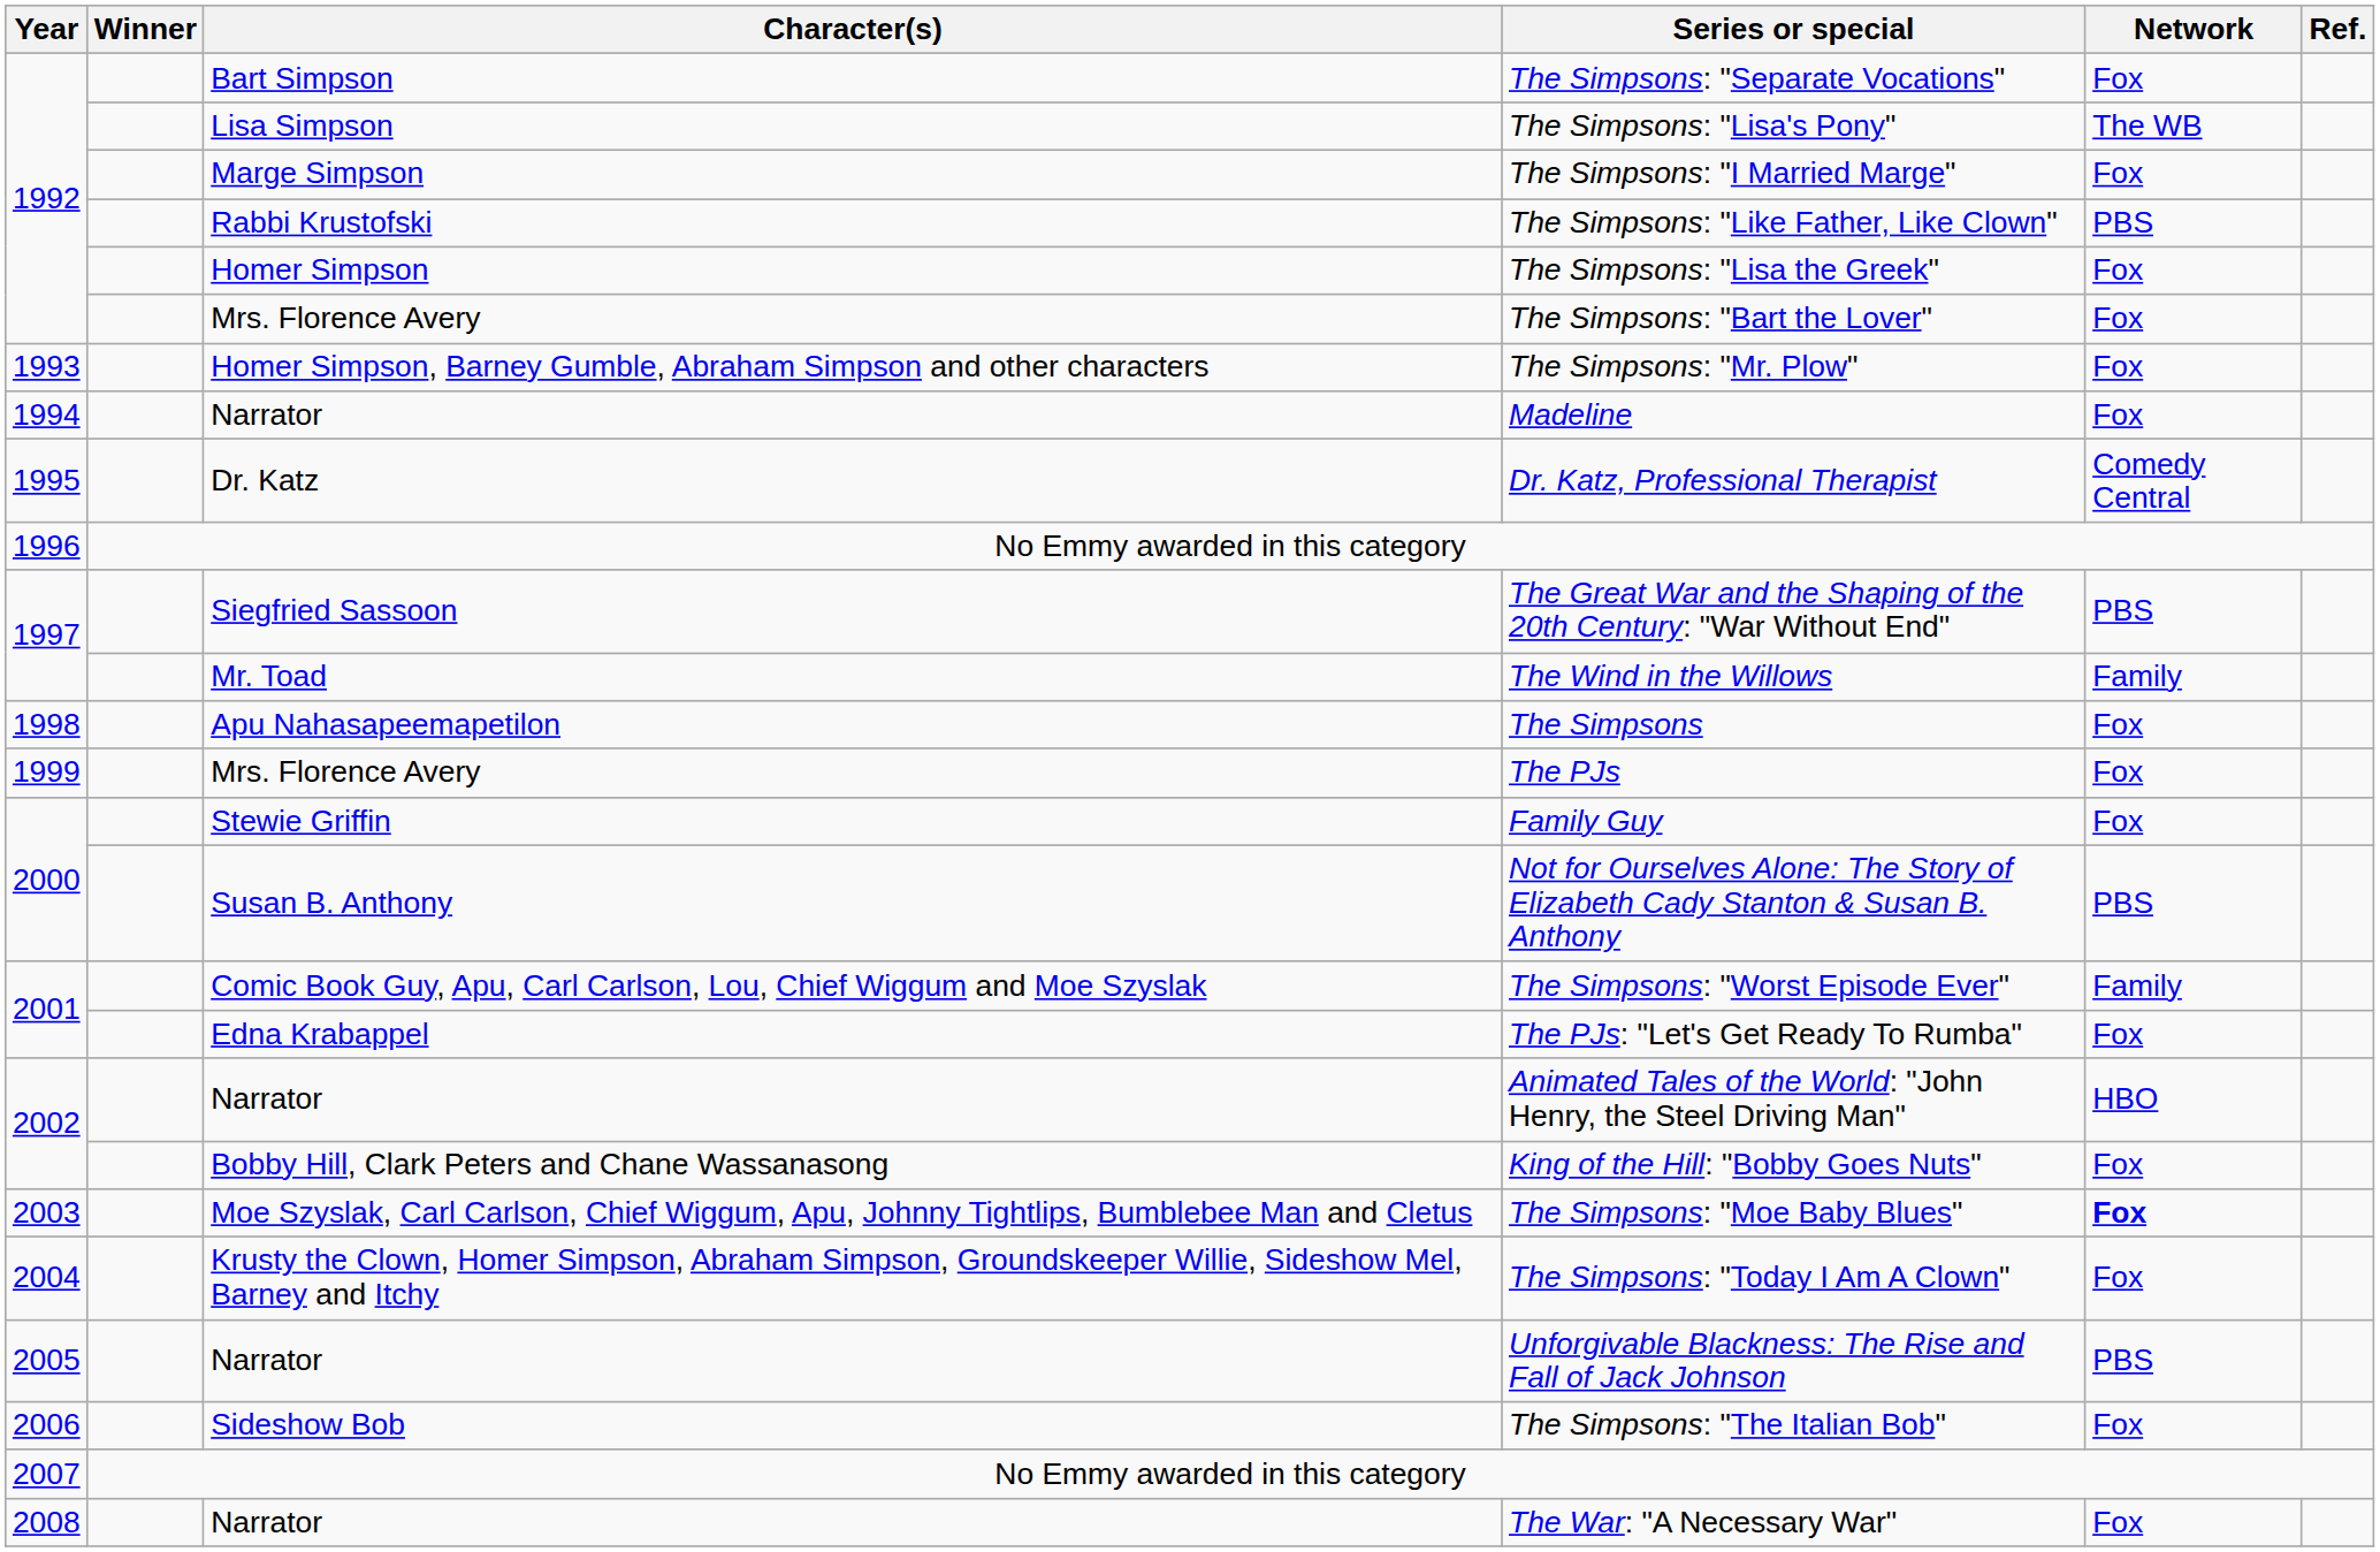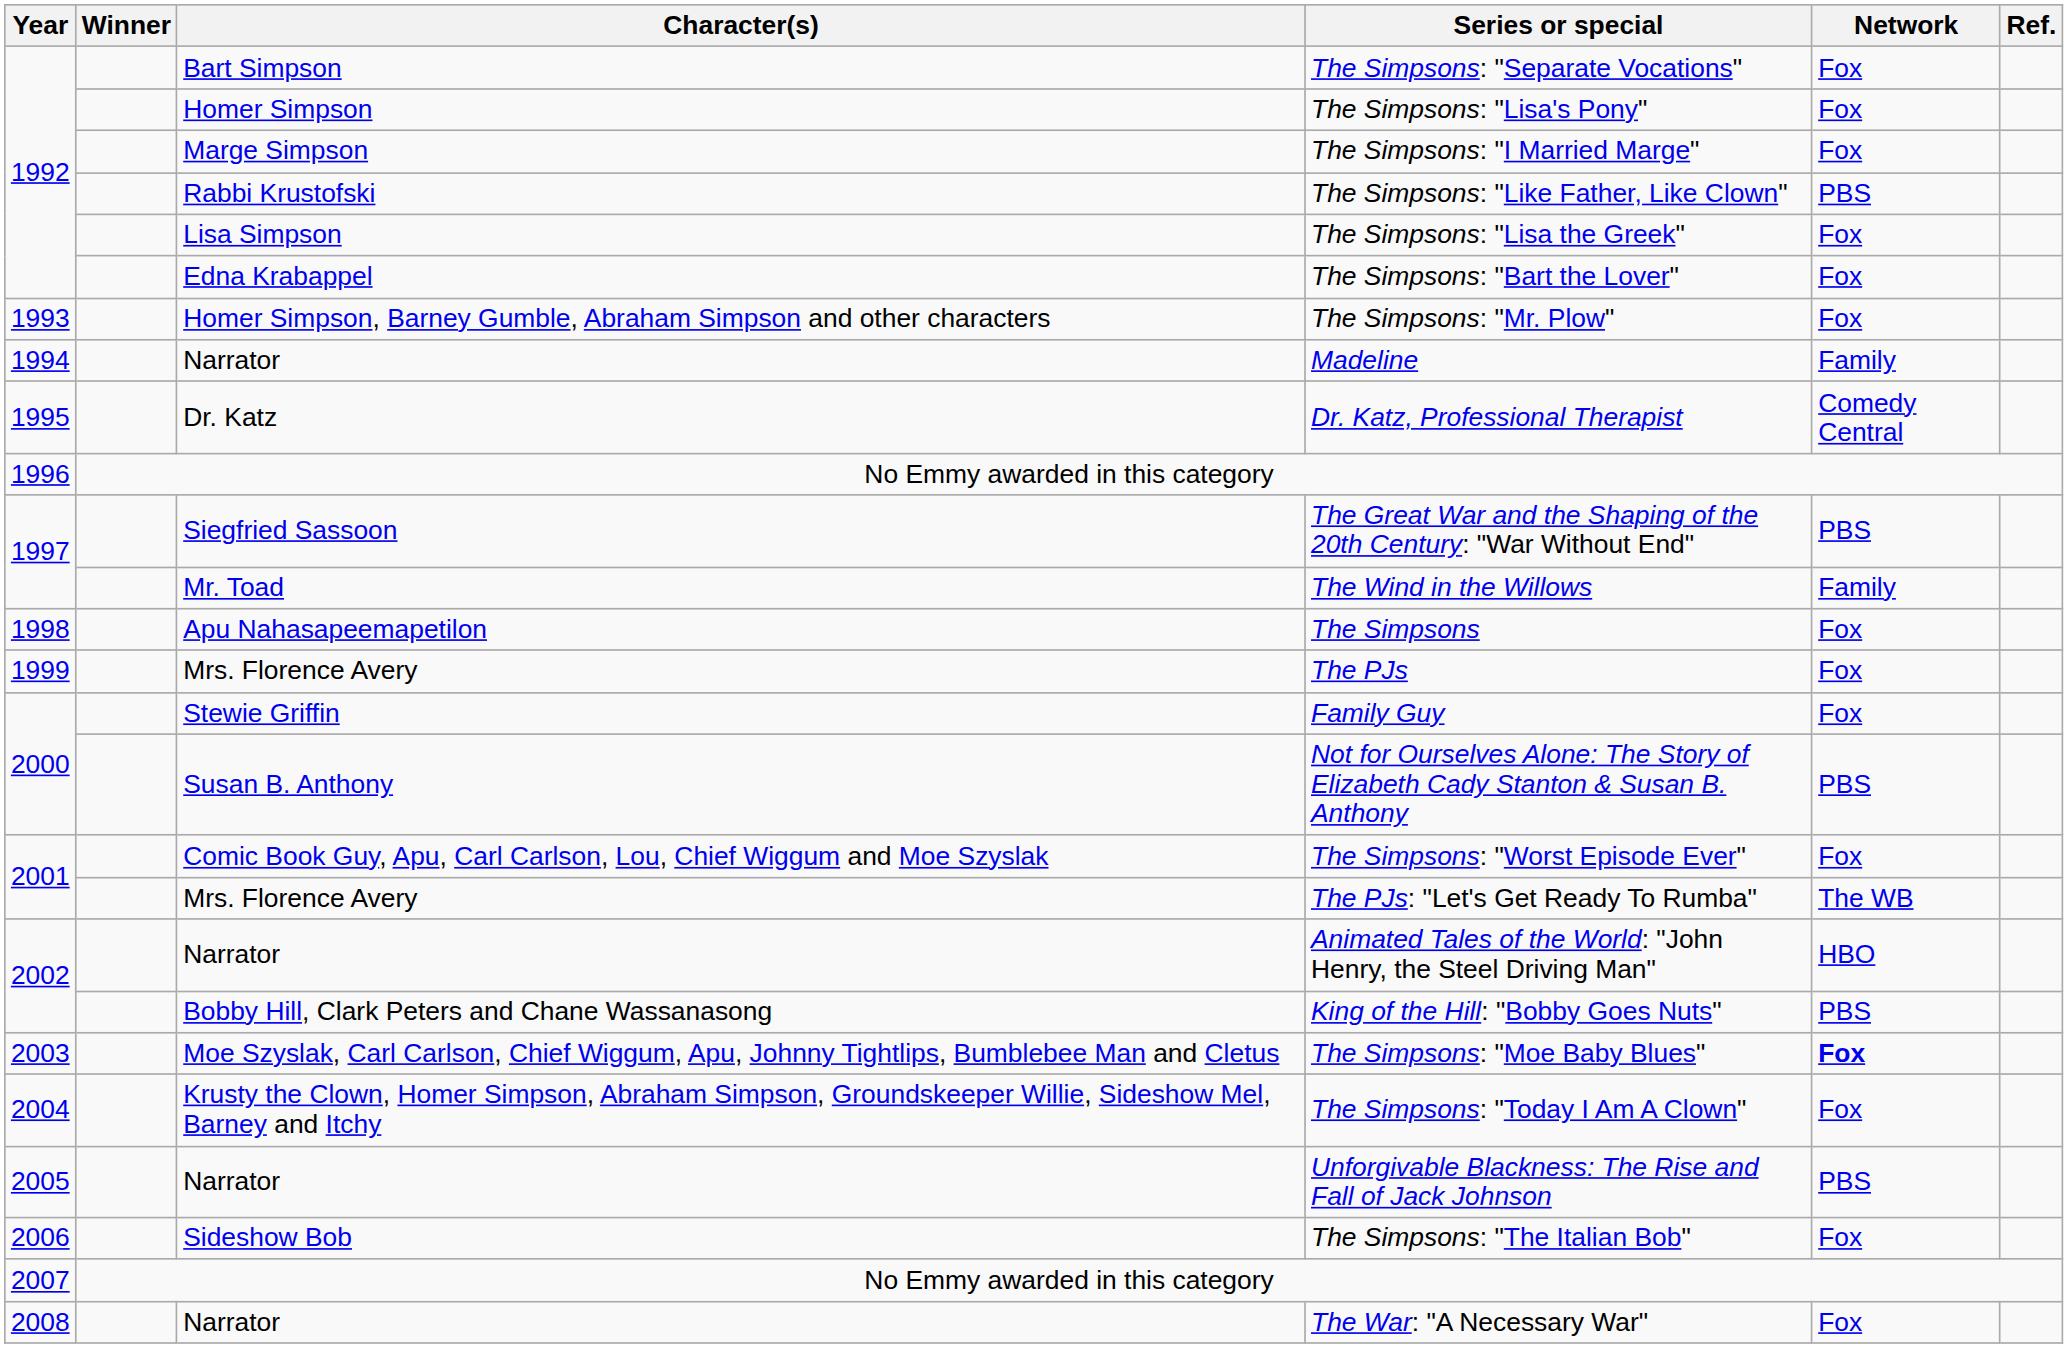The Simpsons: "Lisa's Pony" | Character(s): Lisa Simpson -> Homer Simpson
The Simpsons: "Lisa's Pony" | Network: The WB -> Fox
The Simpsons: "Lisa the Greek" | Character(s): Homer Simpson -> Lisa Simpson
The Simpsons: "Bart the Lover" | Character(s): Mrs. Florence Avery -> Edna Krabappel
Madeline | Network: Fox -> Family
The Simpsons: "Worst Episode Ever" | Network: Family -> Fox
The PJs: "Let's Get Ready To Rumba" | Character(s): Edna Krabappel -> Mrs. Florence Avery
The PJs: "Let's Get Ready To Rumba" | Network: Fox -> The WB
King of the Hill: "Bobby Goes Nuts" | Network: Fox -> PBS
